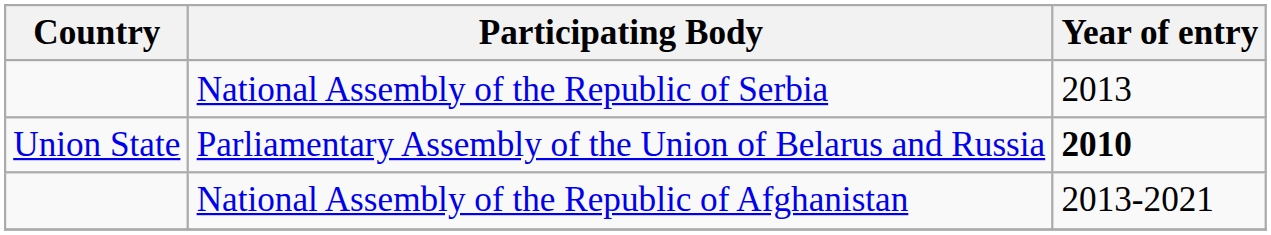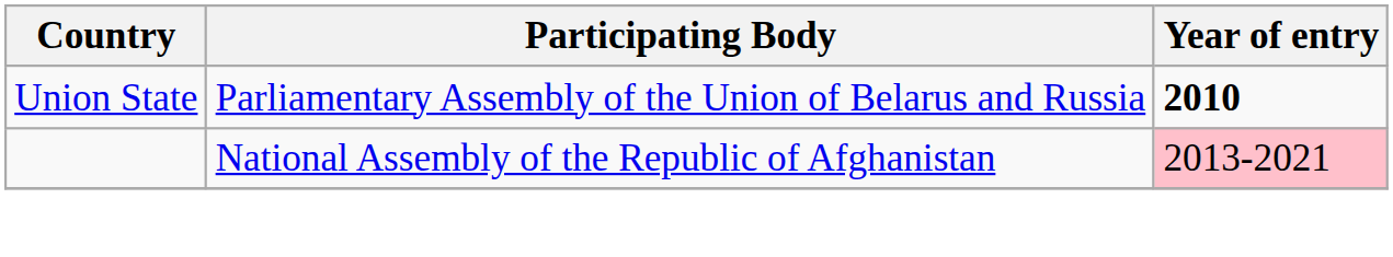- row: National Assembly of the Republic of Serbia | 2013
National Assembly of the Republic of Afghanistan | Year of entry: no background -> pink background
